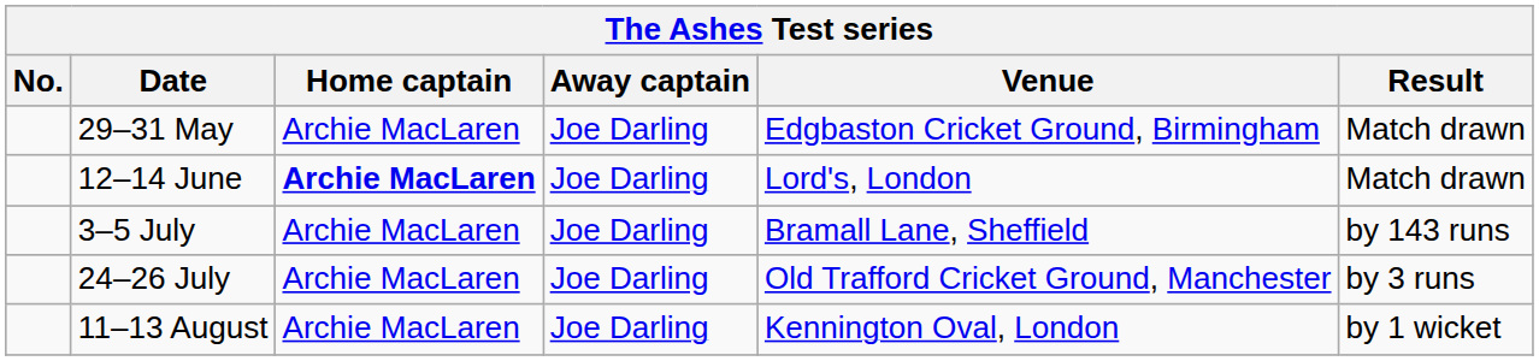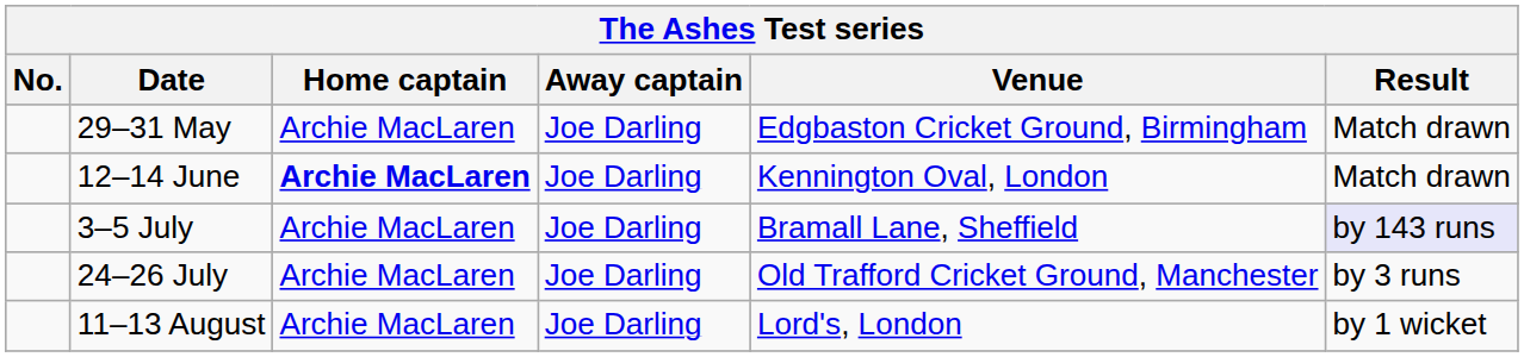12–14 June | Venue: Lord's, London -> Kennington Oval, London
3–5 July | Result: no background -> lavender background
11–13 August | Venue: Kennington Oval, London -> Lord's, London
